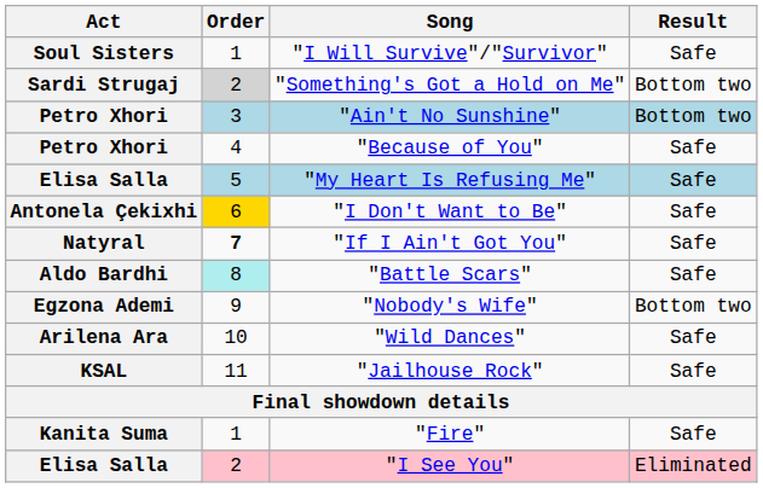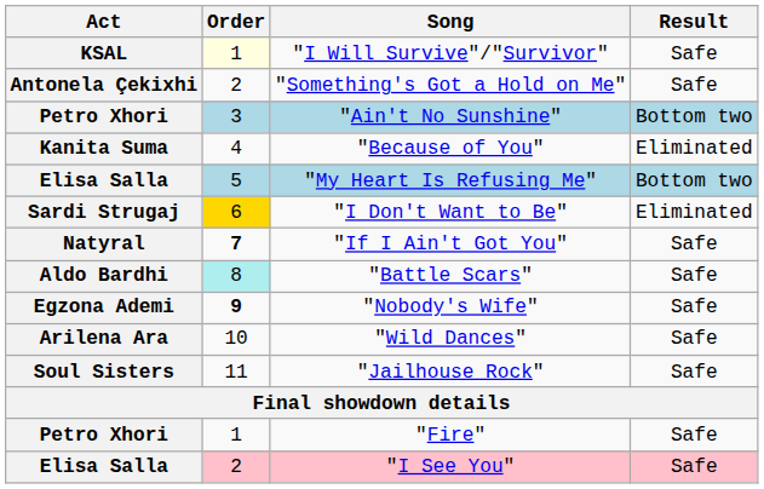"I Will Survive"/"Survivor" | Act: Soul Sisters -> KSAL
"I Will Survive"/"Survivor" | Order: no background -> lightyellow background
"Something's Got a Hold on Me" | Act: Sardi Strugaj -> Antonela Çekixhi
"Something's Got a Hold on Me" | Order: lightgrey background -> no background
"Something's Got a Hold on Me" | Result: Bottom two -> Safe
"Because of You" | Act: Petro Xhori -> Kanita Suma
"Because of You" | Result: Safe -> Eliminated
"My Heart Is Refusing Me" | Result: Safe -> Bottom two
"I Don't Want to Be" | Act: Antonela Çekixhi -> Sardi Strugaj
"I Don't Want to Be" | Result: Safe -> Eliminated
"Nobody's Wife" | Order: normal -> bold
"Nobody's Wife" | Result: Bottom two -> Safe
"Jailhouse Rock" | Act: KSAL -> Soul Sisters
"Fire" | Act: Kanita Suma -> Petro Xhori
"I See You" | Result: Eliminated -> Safe
